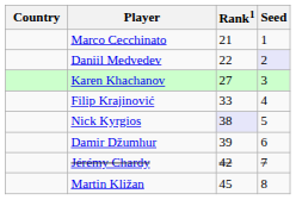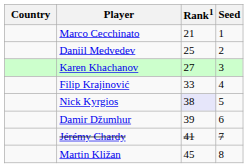Daniil Medvedev | Rank1: 22 -> 25
Daniil Medvedev | Seed: lavender background -> no background
Jérémy Chardy | Rank1: 42 -> 41
